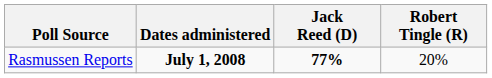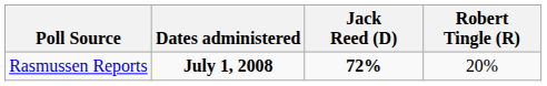Rasmussen Reports | Jack Reed (D): 77% -> 72%
